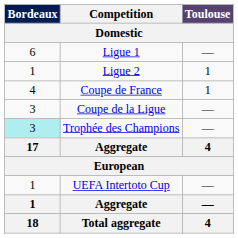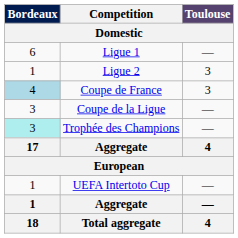Ligue 2 | Toulouse: 1 -> 3
Coupe de France | Bordeaux: no background -> lightblue background
Coupe de France | Toulouse: 1 -> 3
